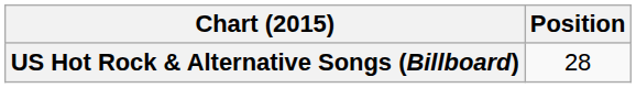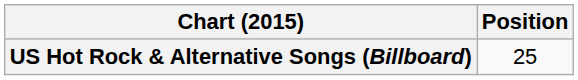US Hot Rock & Alternative Songs (Billboard) | Position: 28 -> 25
